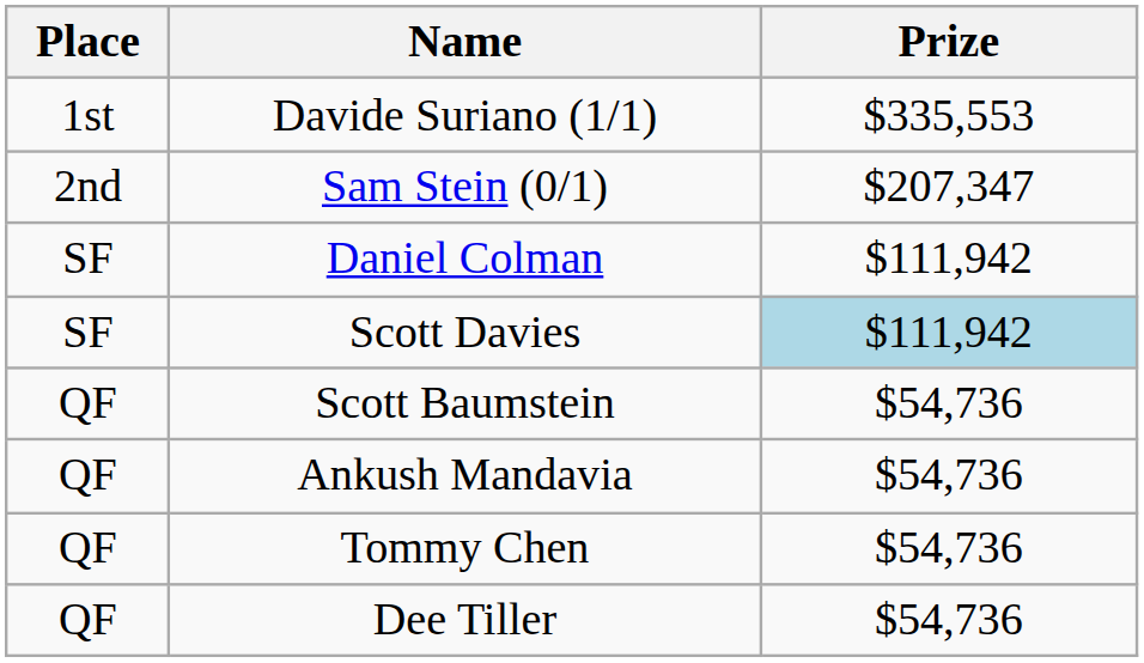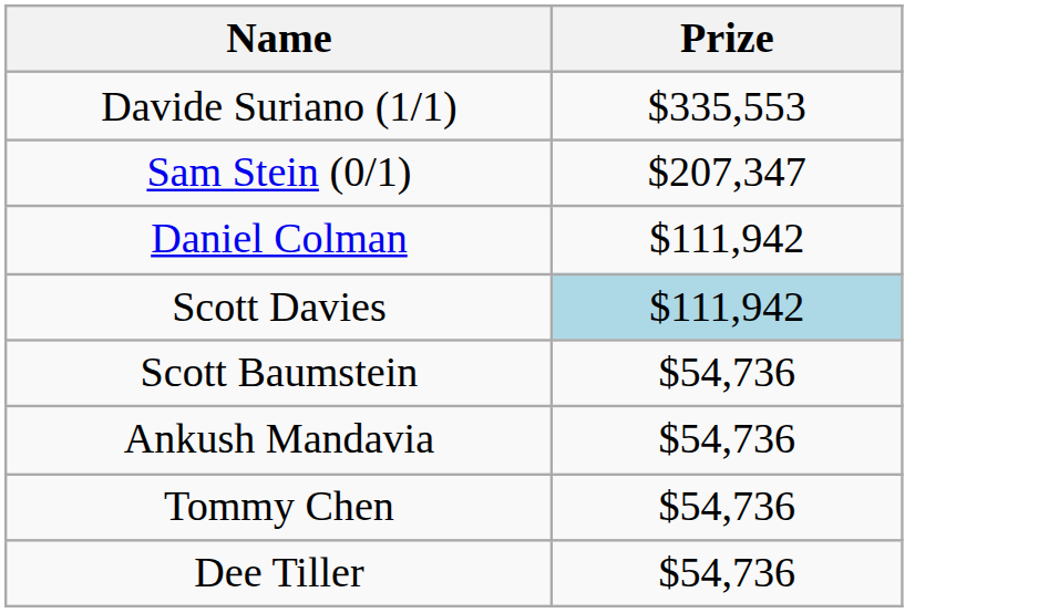- column: Place | 1st | 2nd | SF | SF | QF | QF | QF | QF
